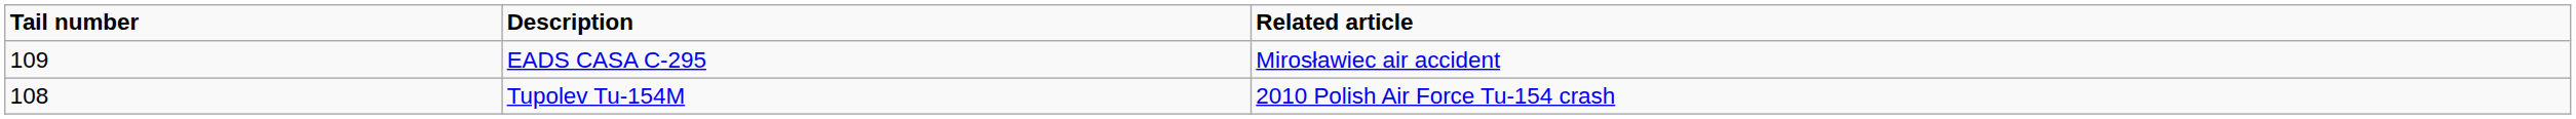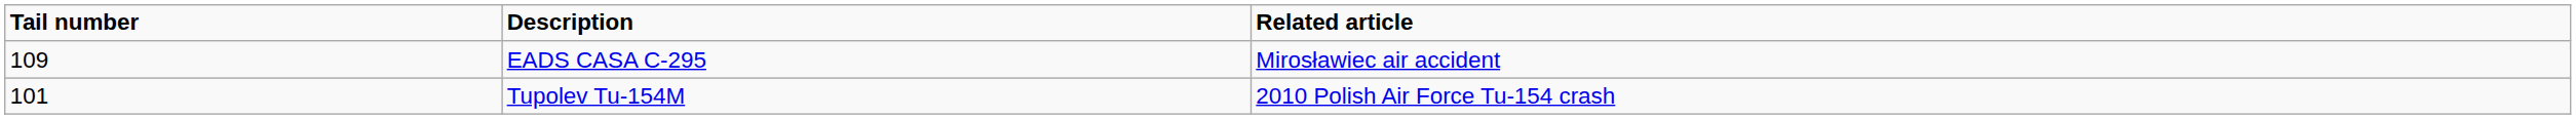Tupolev Tu-154M | Tail number: 108 -> 101
